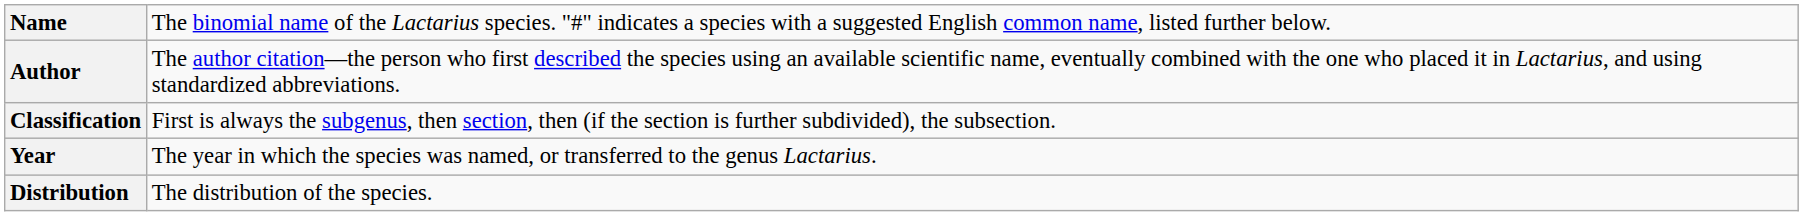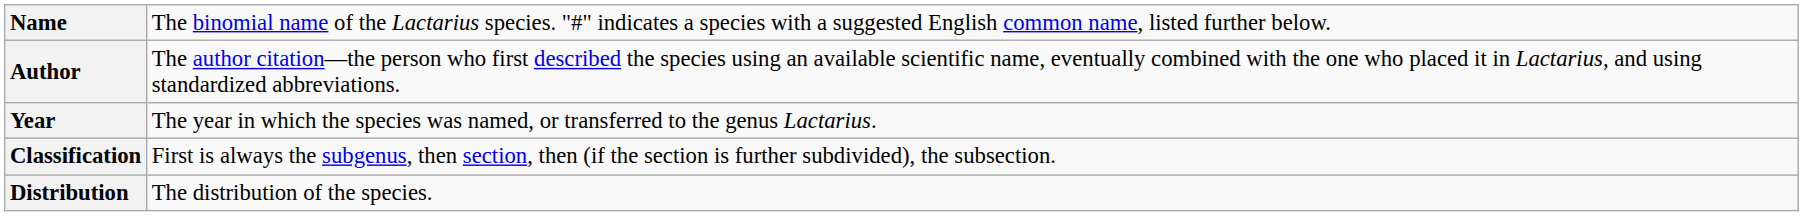rows swapped: Year <-> Classification
